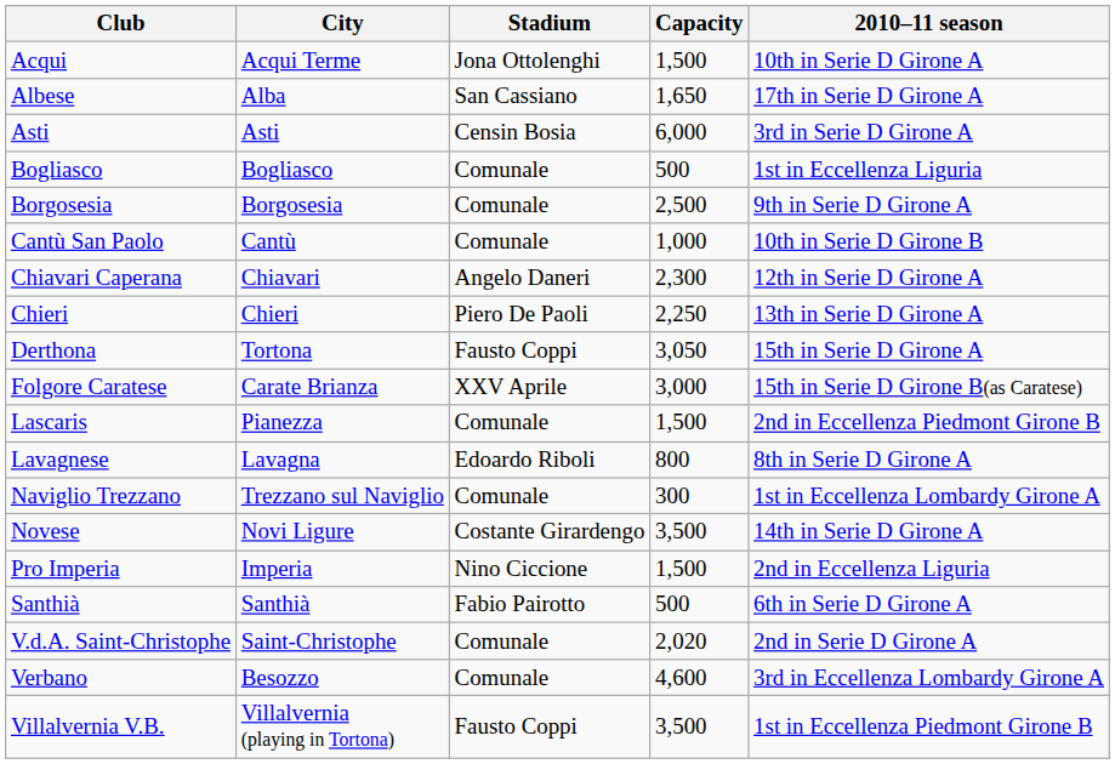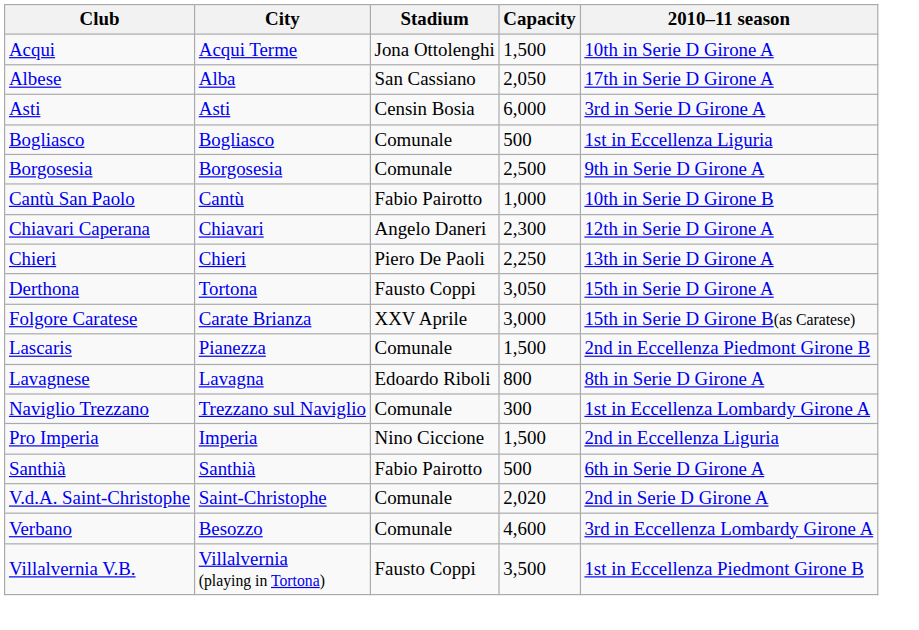Albese | Capacity: 1,650 -> 2,050
Cantù San Paolo | Stadium: Comunale -> Fabio Pairotto
- row: Novese | Novi Ligure | Costante Girardengo | 3,500 | 14th in Serie D Girone A
